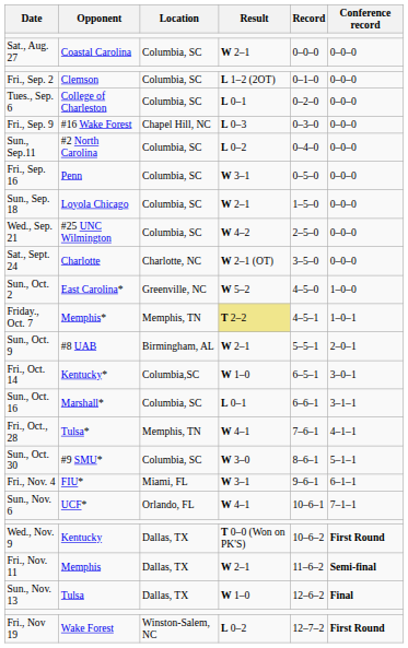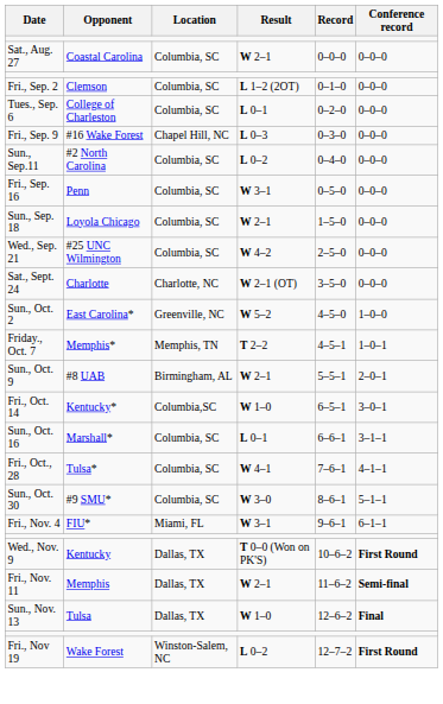Friday., Oct. 7 | Result: khaki background -> no background
Fri., Oct., 28 | Location: Memphis, TN -> Columbia, SC
- row: Sun., Nov. 6 | UCF* | Orlando, FL | W 4–1 | 10–6–1 | 7–1–1
